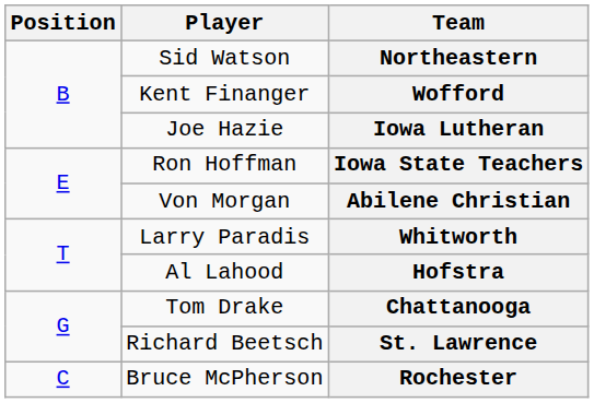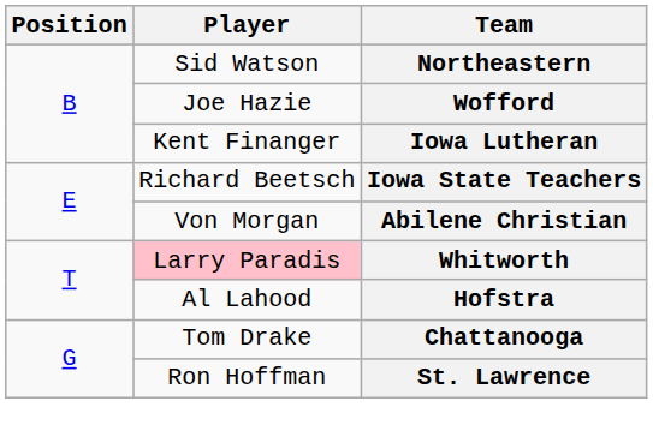Wofford | Player: Kent Finanger -> Joe Hazie
Iowa Lutheran | Player: Joe Hazie -> Kent Finanger
Iowa State Teachers | Player: Ron Hoffman -> Richard Beetsch
Whitworth | Player: no background -> pink background
St. Lawrence | Player: Richard Beetsch -> Ron Hoffman
- row: C | Bruce McPherson | Rochester
